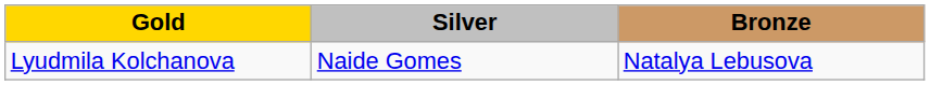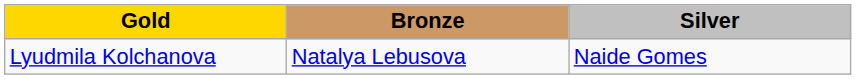columns swapped: Silver <-> Bronze
